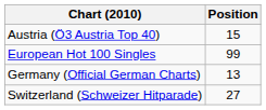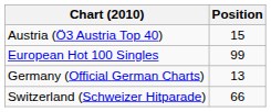Switzerland (Schweizer Hitparade) | Position: 27 -> 66
